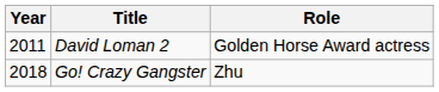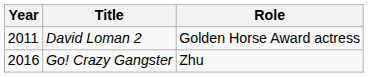Go! Crazy Gangster | Year: 2018 -> 2016
